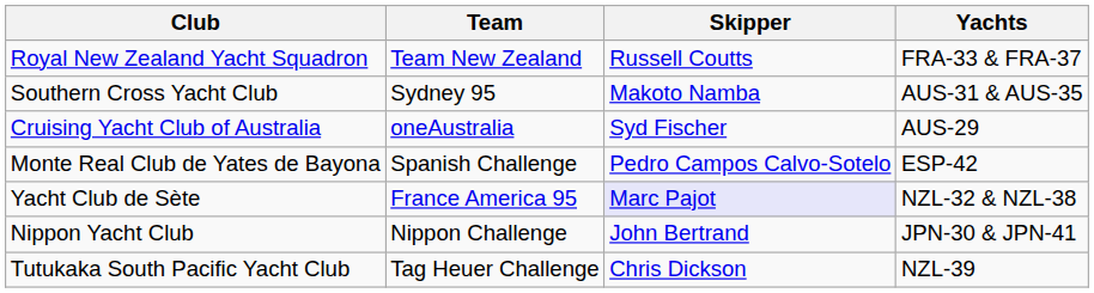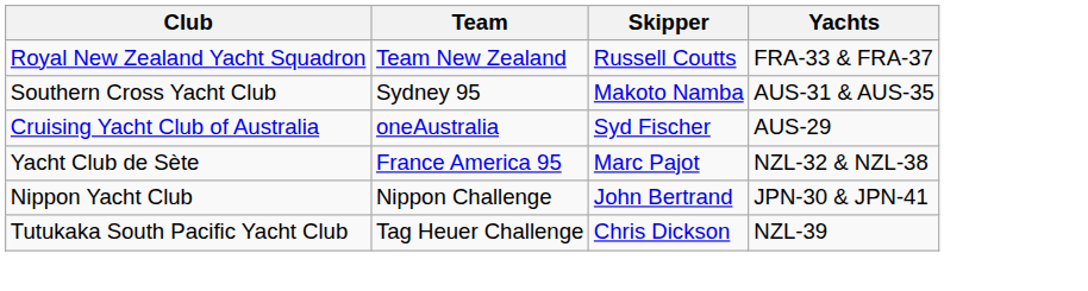- row: Monte Real Club de Yates de Bayona | Spanish Challenge | Pedro Campos Calvo-Sotelo | ESP-42
Yacht Club de Sète | Skipper: lavender background -> no background
